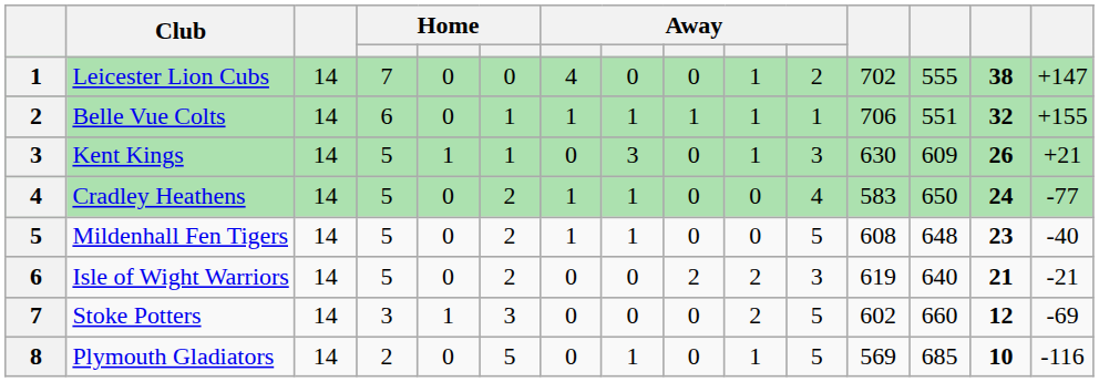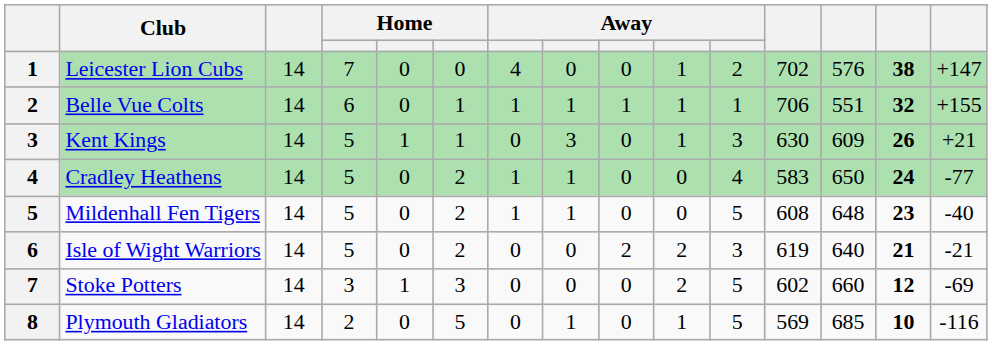Leicester Lion Cubs | column 13: 555 -> 576
